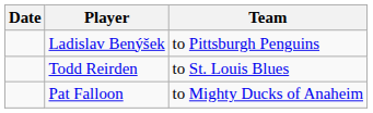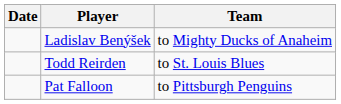Ladislav Benýšek | Team: to Pittsburgh Penguins -> to Mighty Ducks of Anaheim
Pat Falloon | Team: to Mighty Ducks of Anaheim -> to Pittsburgh Penguins
